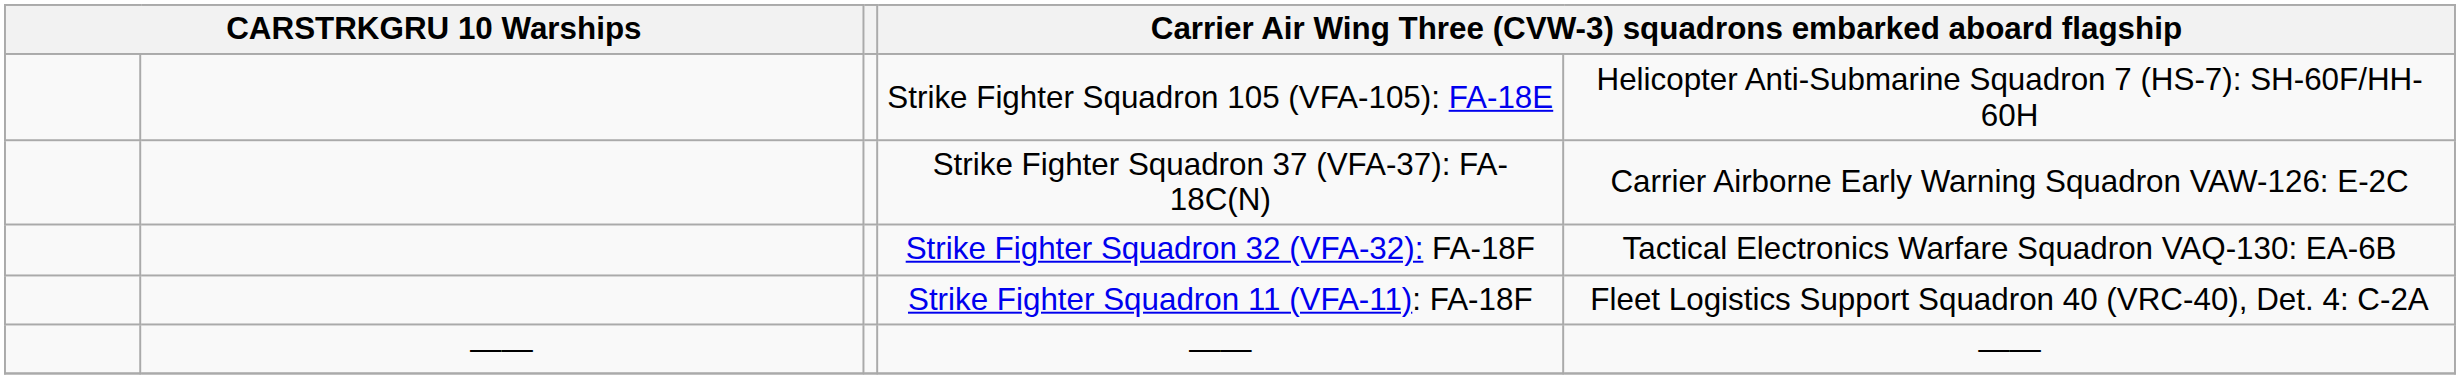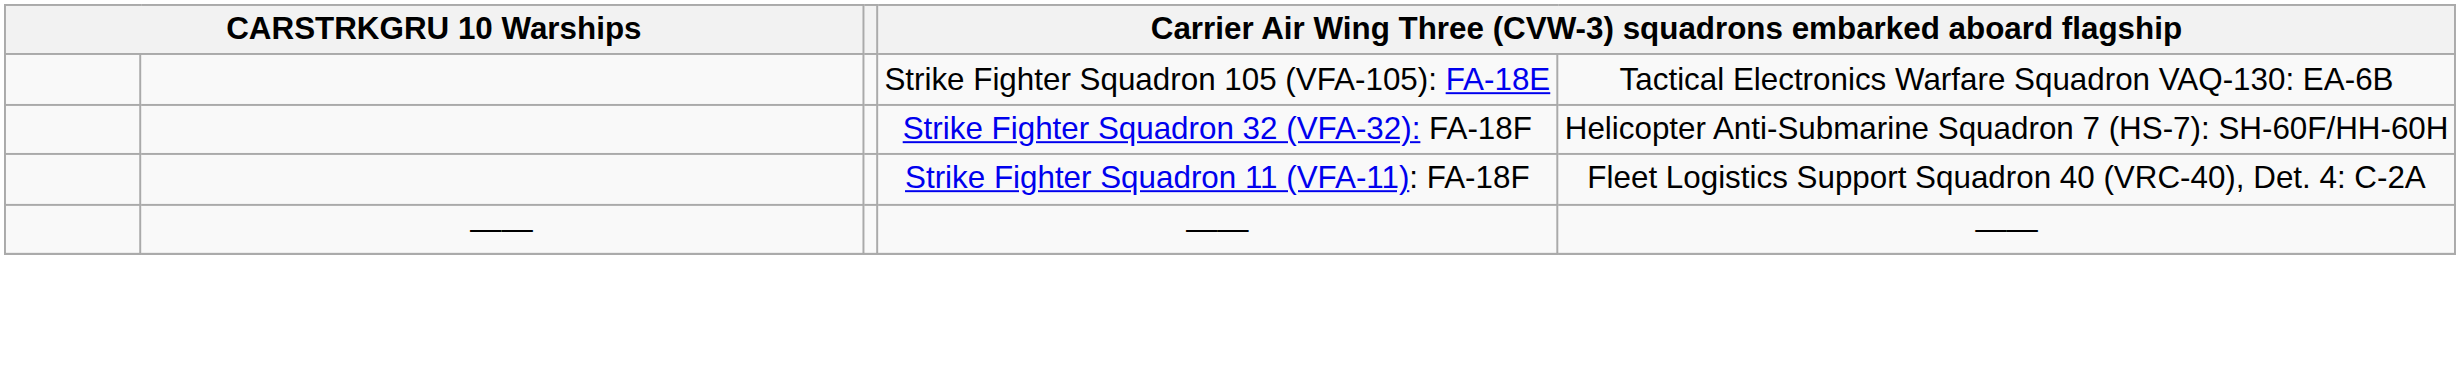Strike Fighter Squadron 105 (VFA-105): FA-18E | column 5: Helicopter Anti-Submarine Squadron 7 (HS-7): SH-60F/HH-60H -> Tactical Electronics Warfare Squadron VAQ-130: EA-6B
- row: Strike Fighter Squadron 37 (VFA-37): FA-18C(N) | Carrier Airborne Early Warning Squadron VAW-126: E-2C
Strike Fighter Squadron 32 (VFA-32): FA-18F | column 5: Tactical Electronics Warfare Squadron VAQ-130: EA-6B -> Helicopter Anti-Submarine Squadron 7 (HS-7): SH-60F/HH-60H
